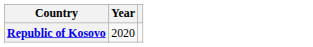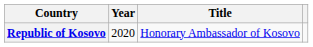+ column: Title | Honorary Ambassador of Kosovo
